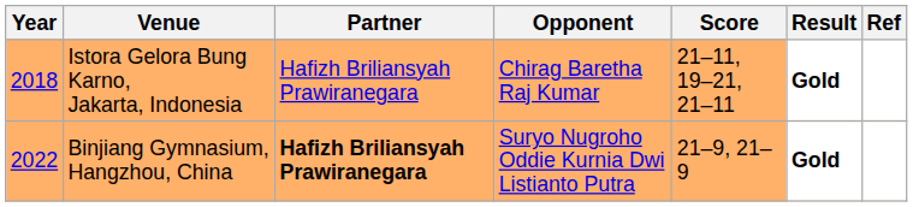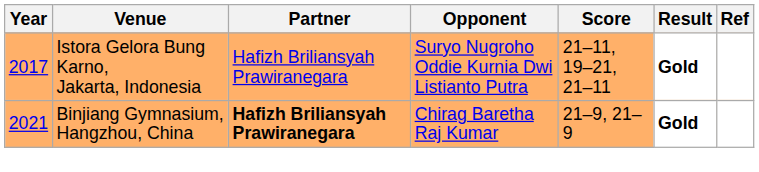Istora Gelora Bung Karno, Jakarta, Indonesia | Year: 2018 -> 2017
Istora Gelora Bung Karno, Jakarta, Indonesia | Opponent: Chirag Baretha Raj Kumar -> Suryo Nugroho Oddie Kurnia Dwi Listianto Putra
Binjiang Gymnasium, Hangzhou, China | Year: 2022 -> 2021
Binjiang Gymnasium, Hangzhou, China | Opponent: Suryo Nugroho Oddie Kurnia Dwi Listianto Putra -> Chirag Baretha Raj Kumar
